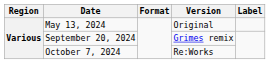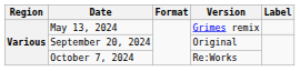May 13, 2024 | Version: Original -> Grimes remix
September 20, 2024 | Version: Grimes remix -> Original
